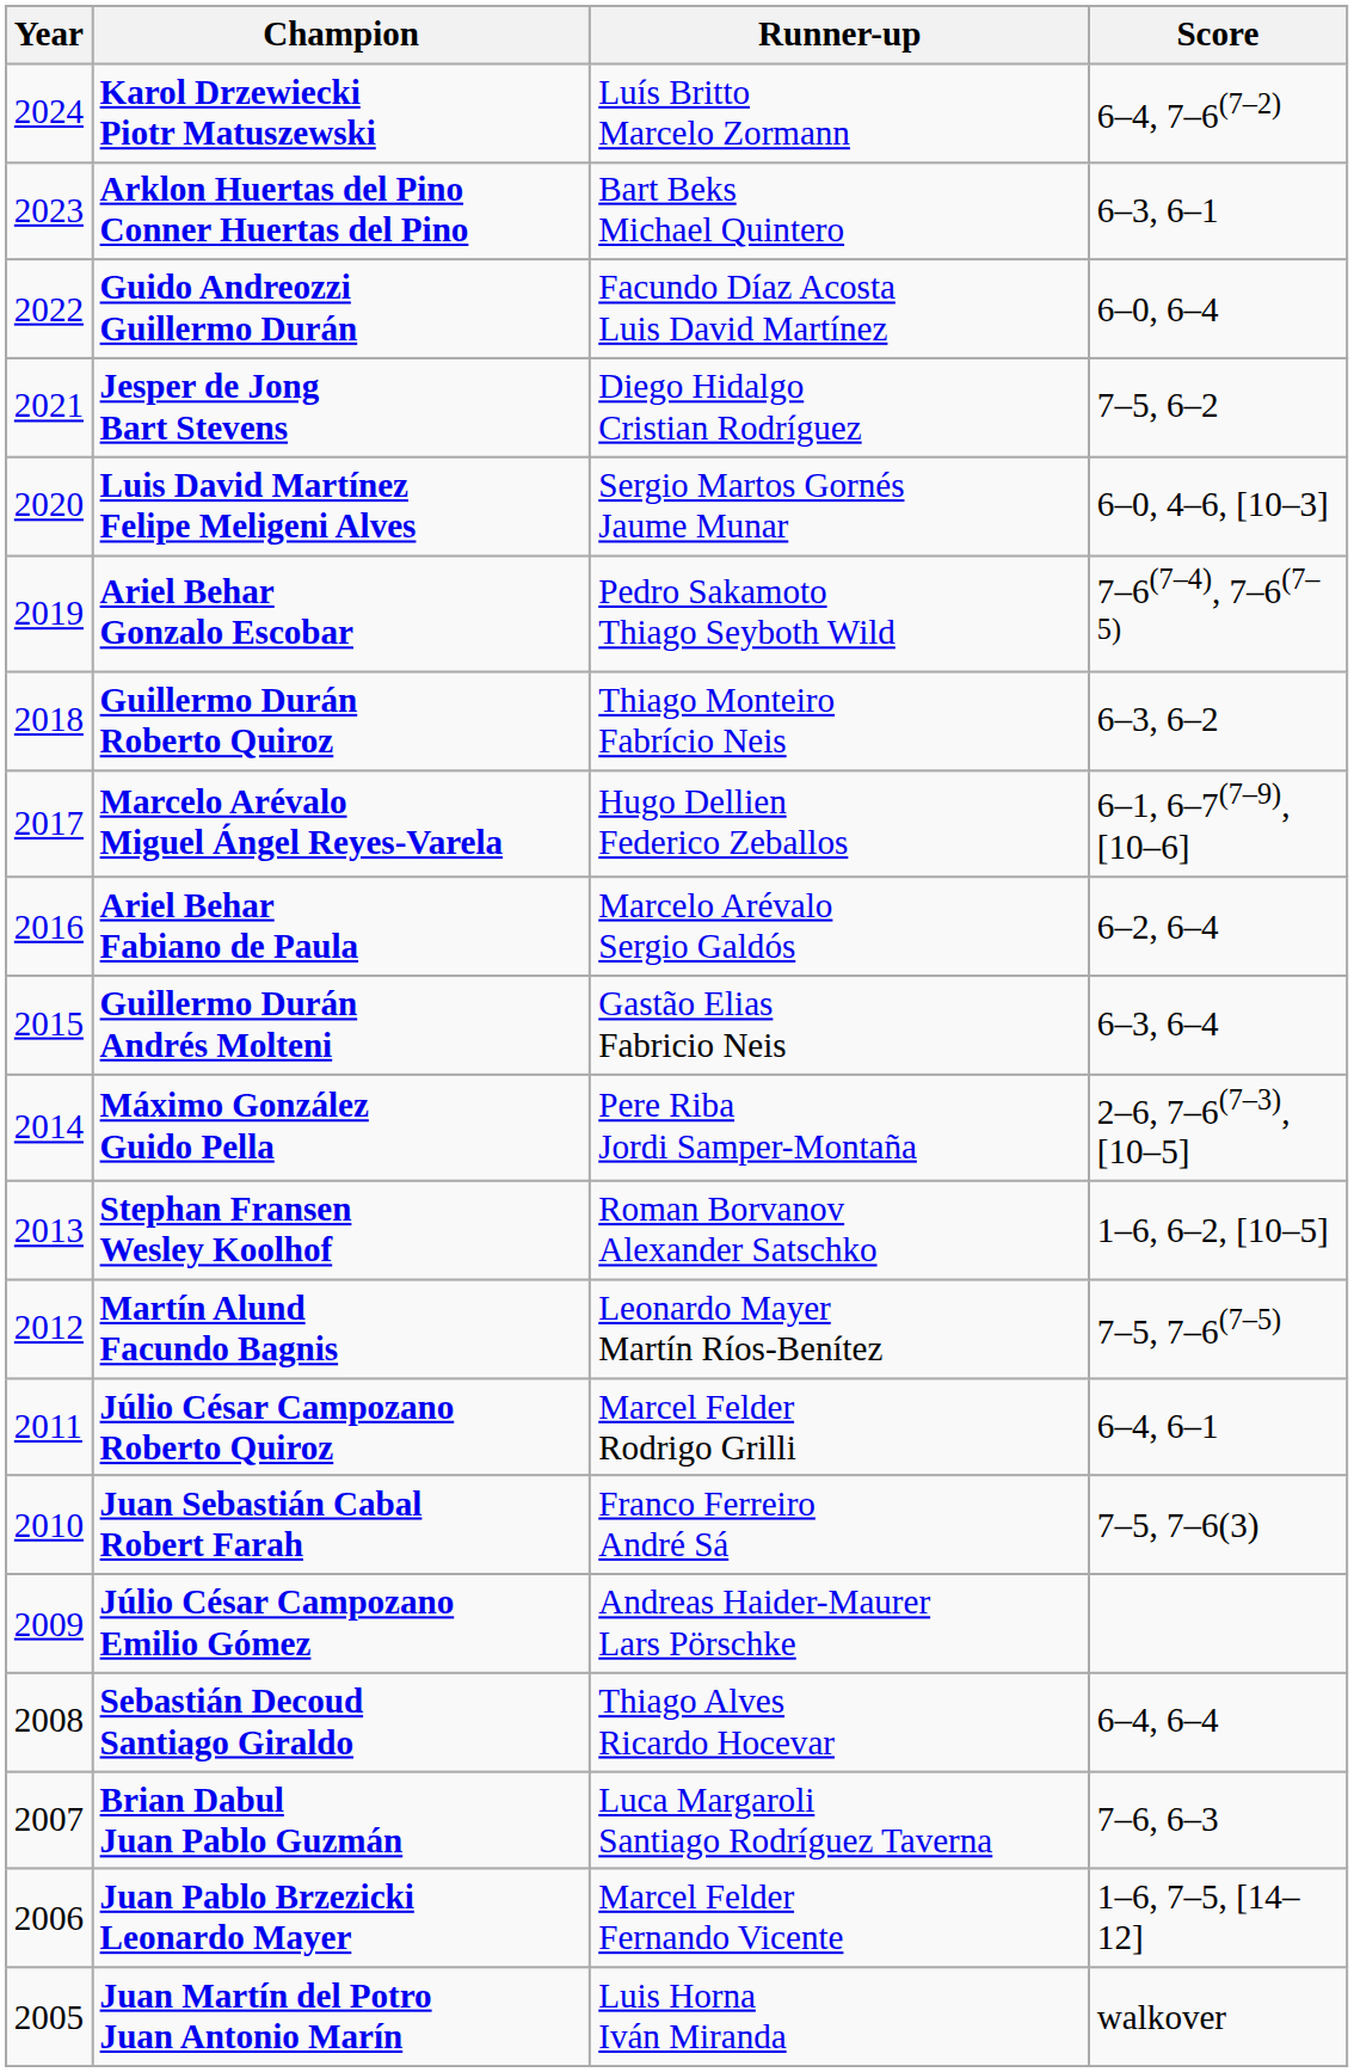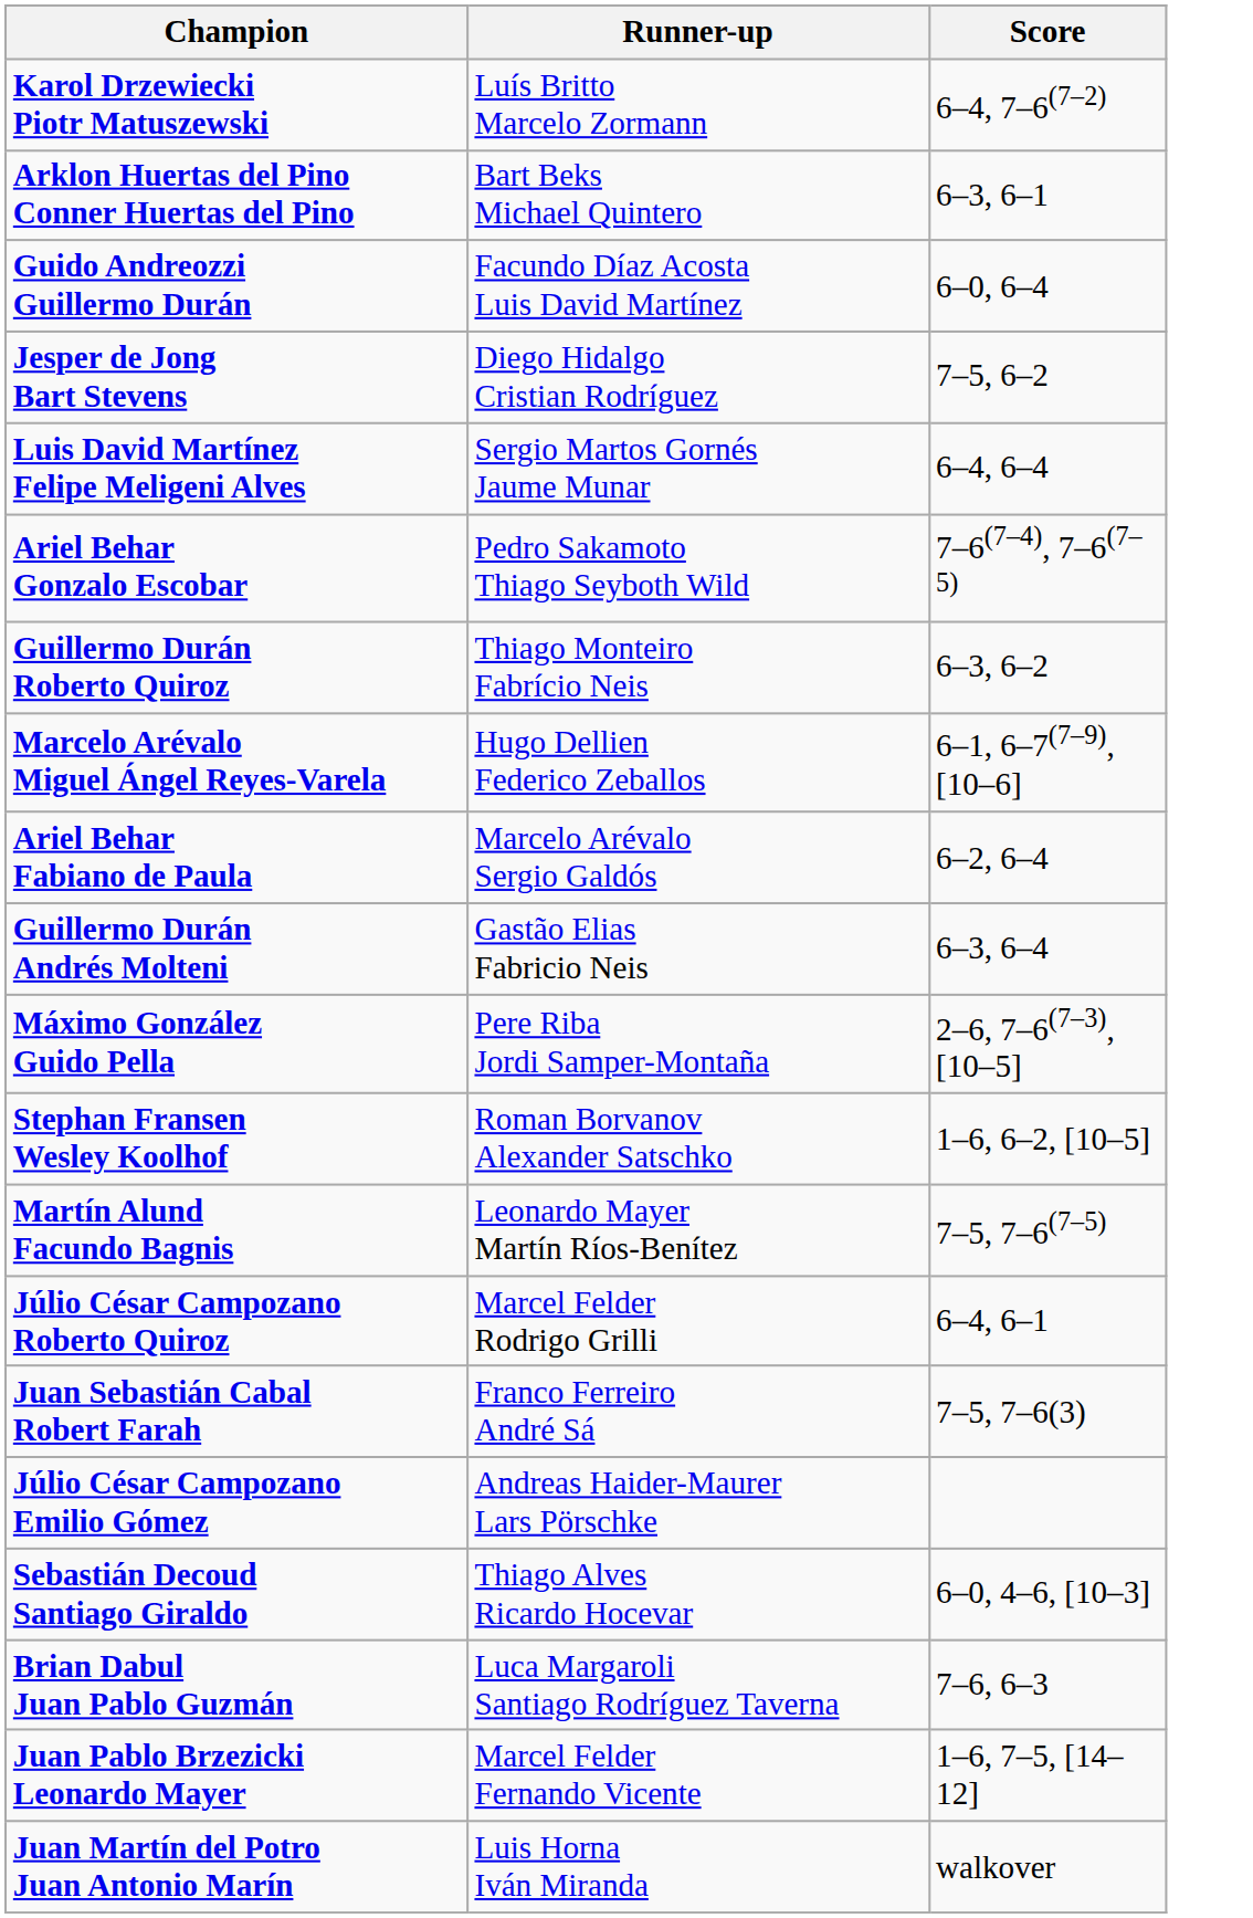- column: Year | 2024 | 2023 | 2022 | 2021 | 2020 | 2019 | 2018 | 2017 | 2016 | 2015 | 2014 | 2013 | 2012 | 2011 | 2010 | 2009 | 2008 | 2007 | 2006 | 2005
Luis David Martínez Felipe Meligeni Alves | Score: 6–0, 4–6, [10–3] -> 6–4, 6–4
Sebastián Decoud Santiago Giraldo | Score: 6–4, 6–4 -> 6–0, 4–6, [10–3]
